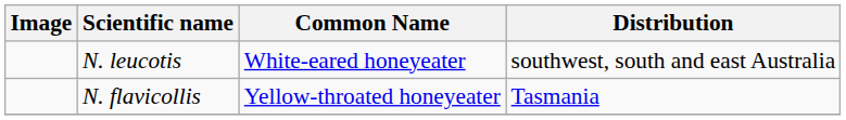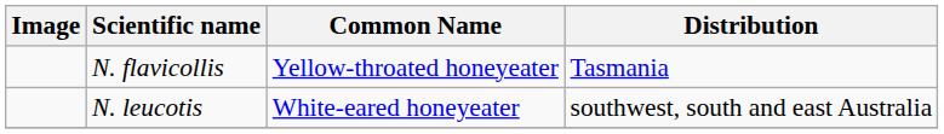rows swapped: N. flavicollis <-> N. leucotis
